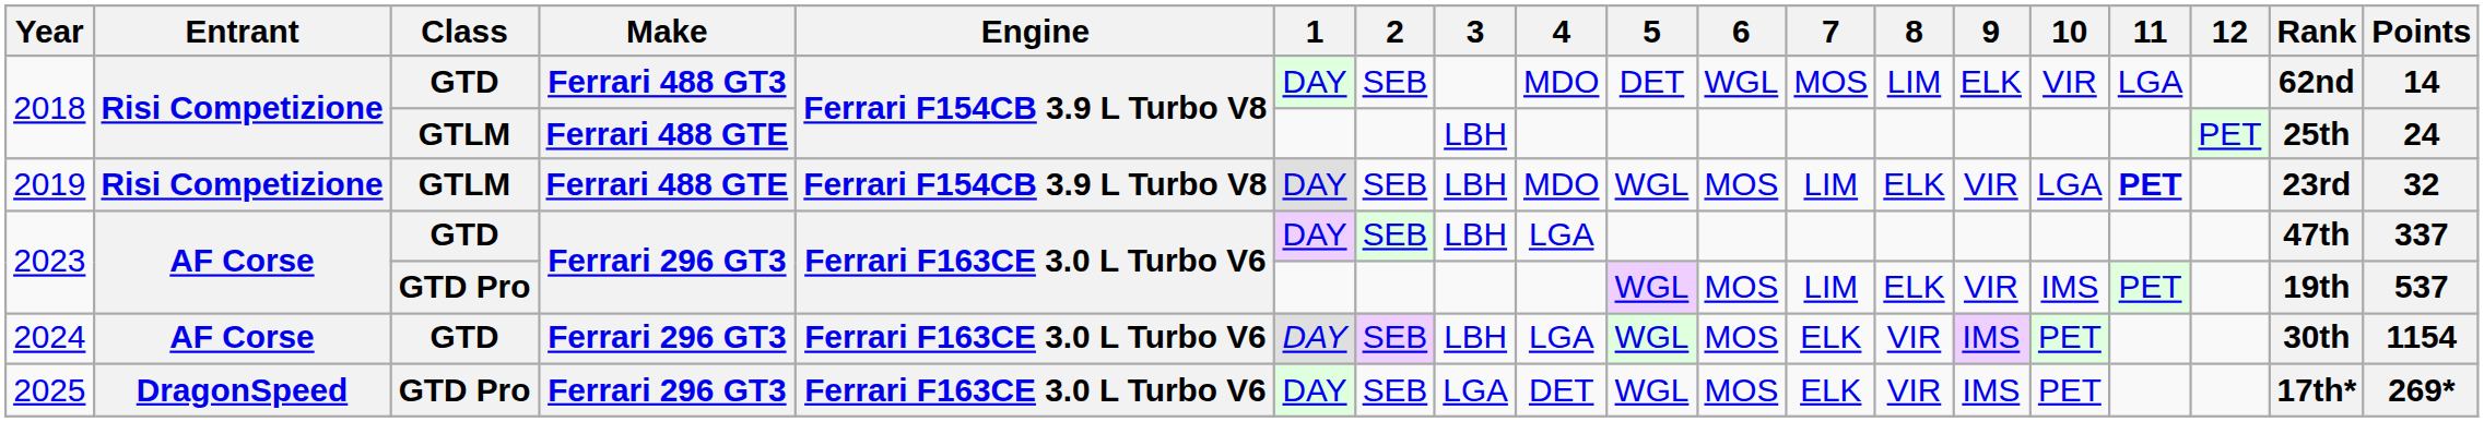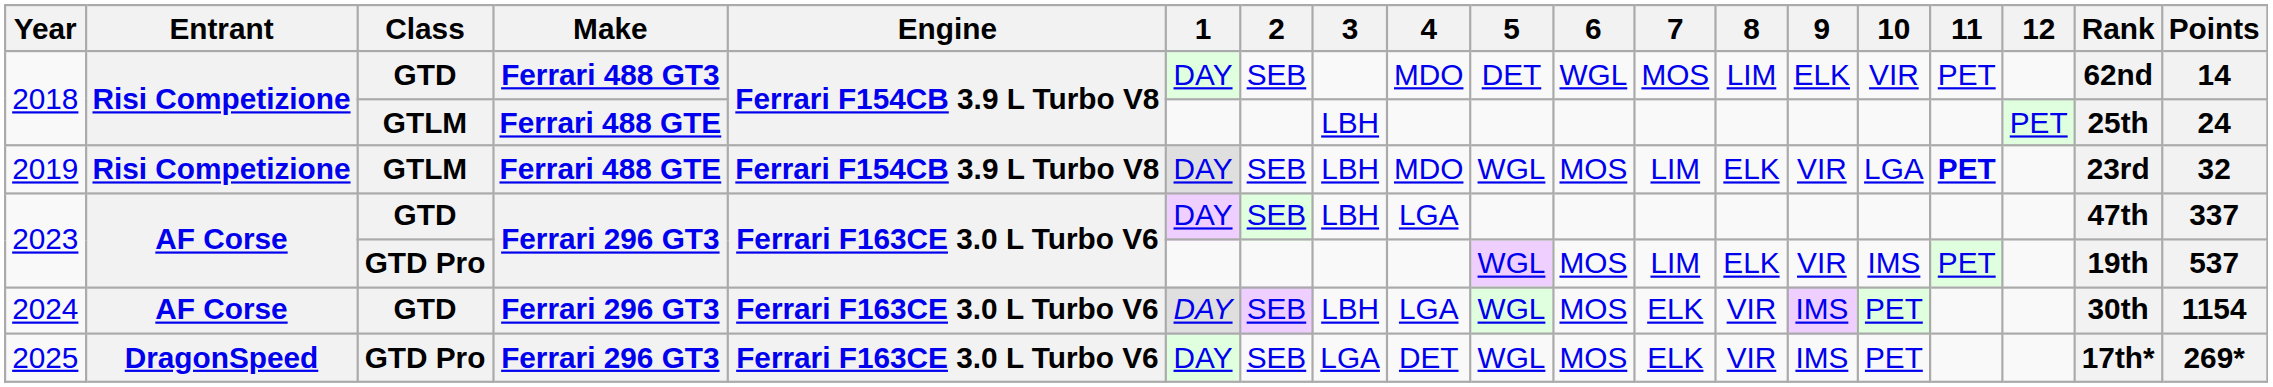2018 / GTD | 11: LGA -> PET
